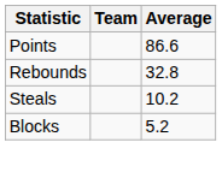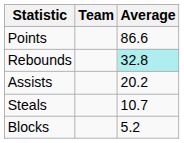Rebounds | Average: no background -> paleturquoise background
+ row: Assists | 20.2
Steals | Average: 10.2 -> 10.7
